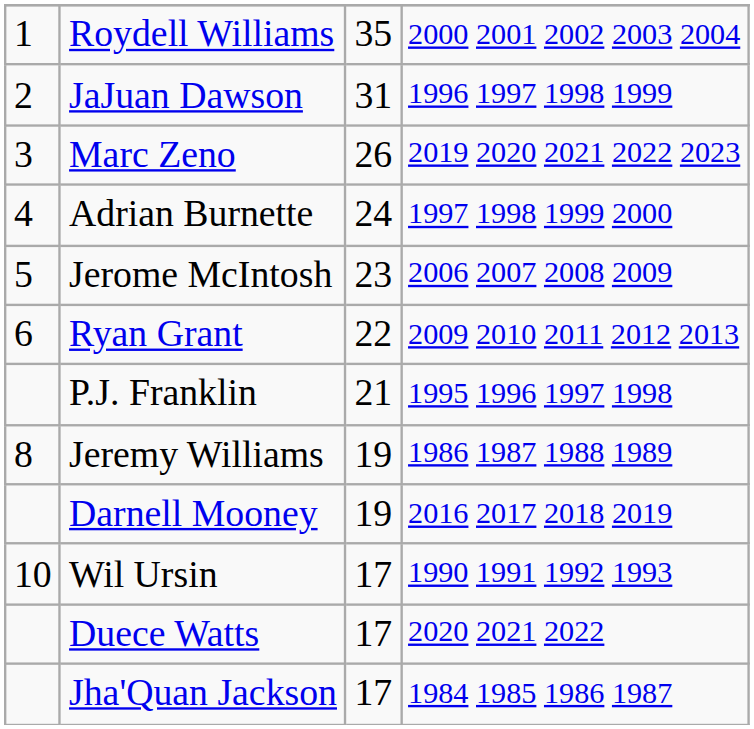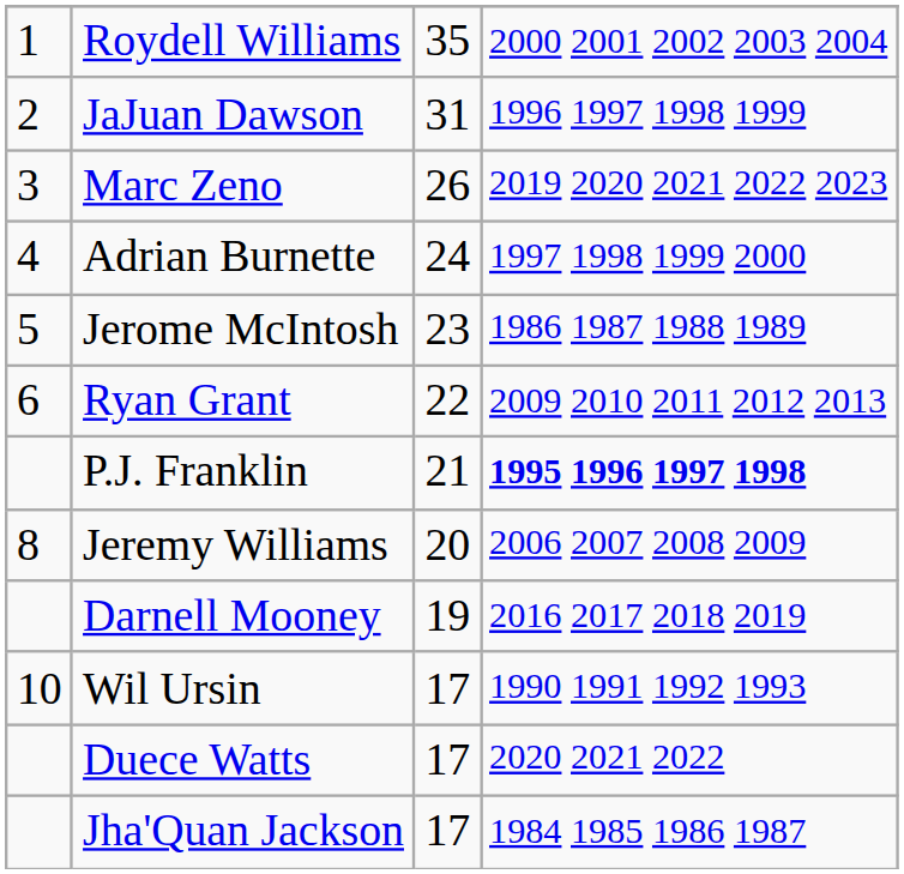Jerome McIntosh | column 4: 2006 2007 2008 2009 -> 1986 1987 1988 1989
P.J. Franklin | column 4: normal -> bold
Jeremy Williams | column 3: 19 -> 20
Jeremy Williams | column 4: 1986 1987 1988 1989 -> 2006 2007 2008 2009
